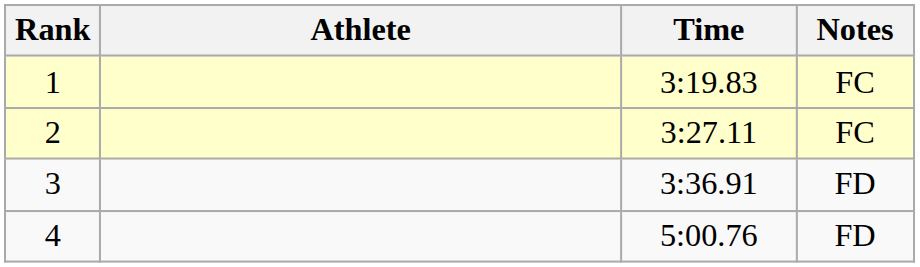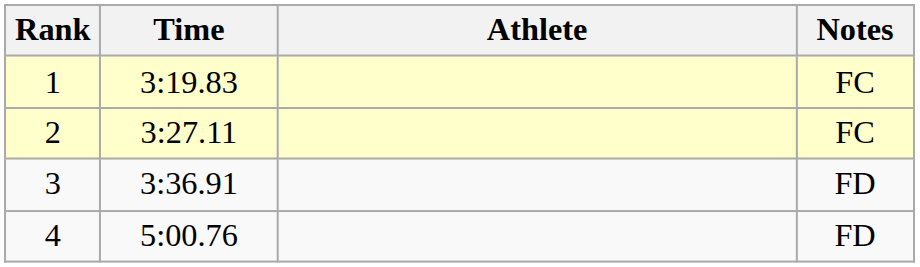columns swapped: Athlete <-> Time
